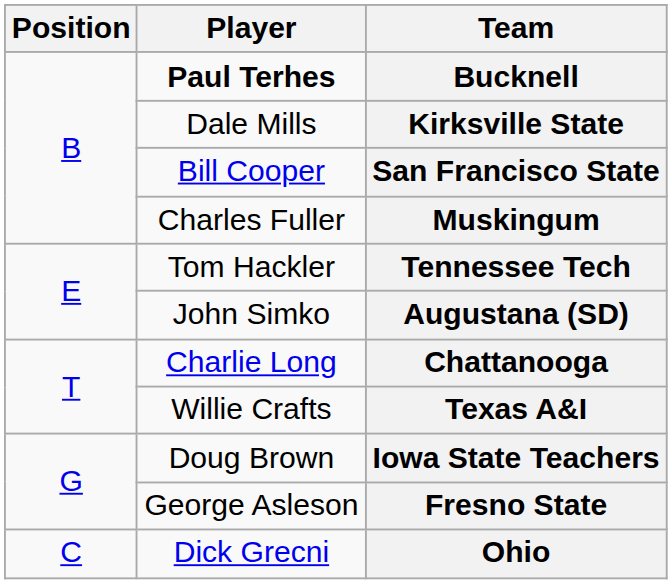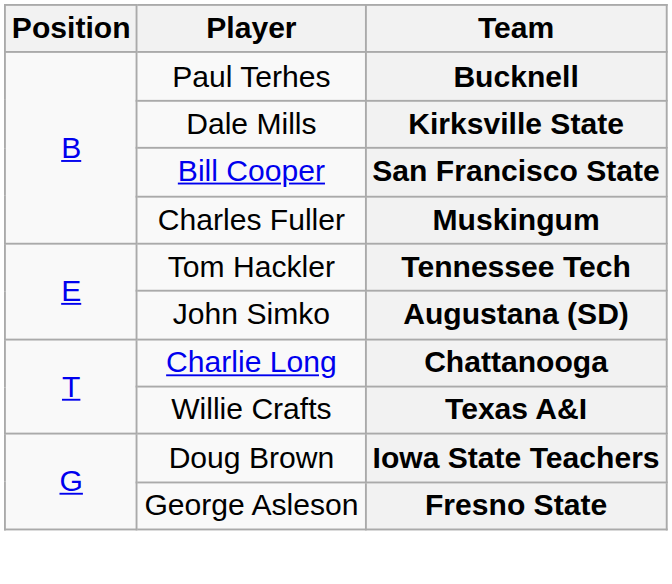Bucknell | Player: bold -> normal
- row: C | Dick Grecni | Ohio
